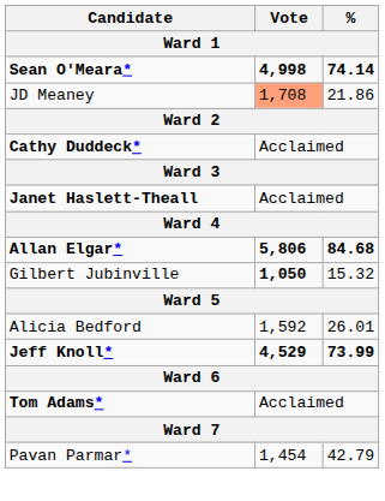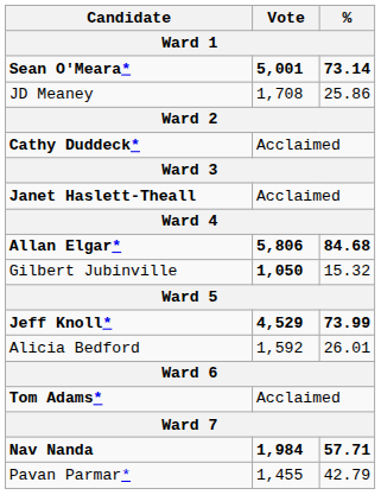Sean O'Meara* | Vote: 4,998 -> 5,001
Sean O'Meara* | %: 74.14 -> 73.14
JD Meaney | Vote: lightsalmon background -> no background
JD Meaney | %: 21.86 -> 25.86
rows swapped: Jeff Knoll* <-> Alicia Bedford
+ row: Nav Nanda | 1,984 | 57.71
Pavan Parmar* | Vote: 1,454 -> 1,455
